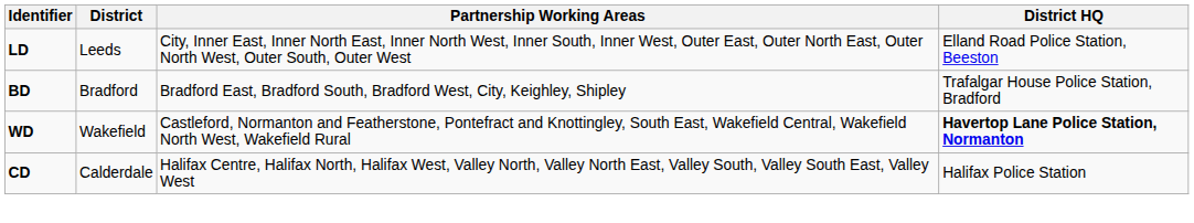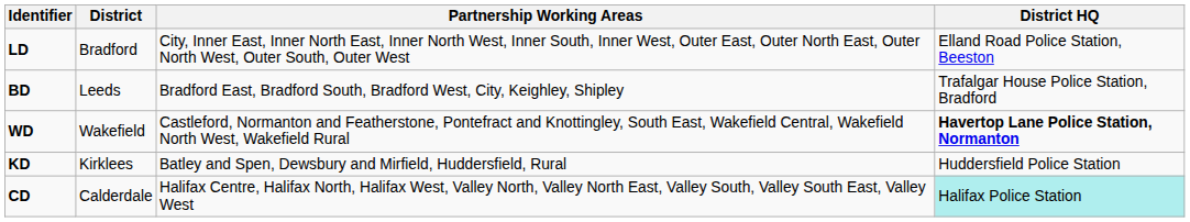LD | District: Leeds -> Bradford
BD | District: Bradford -> Leeds
+ row: KD | Kirklees | Batley and Spen, Dewsbury and Mirfield, Huddersfield, Rural | Huddersfield Police Station
CD | District HQ: no background -> paleturquoise background
